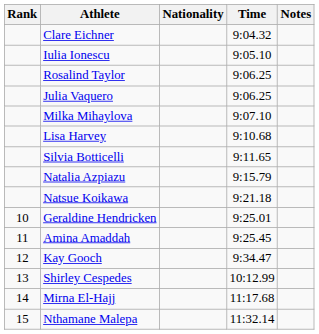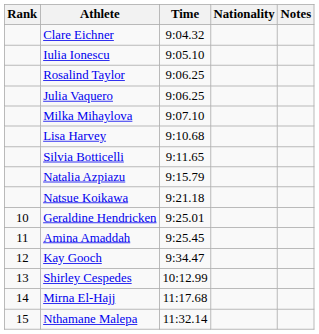columns swapped: Nationality <-> Time
